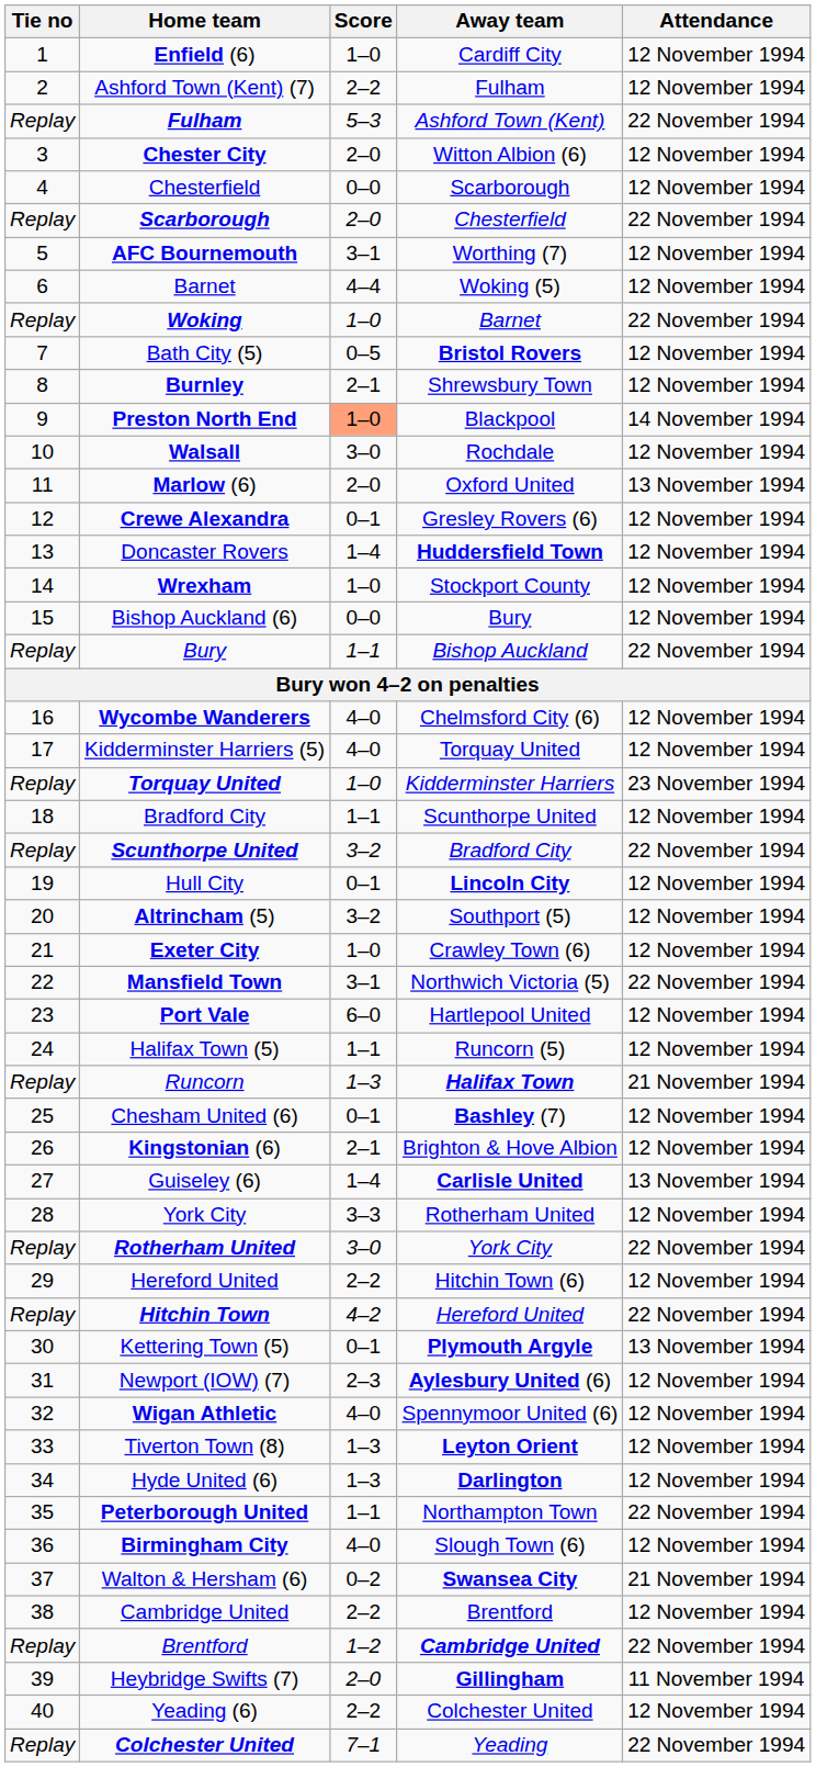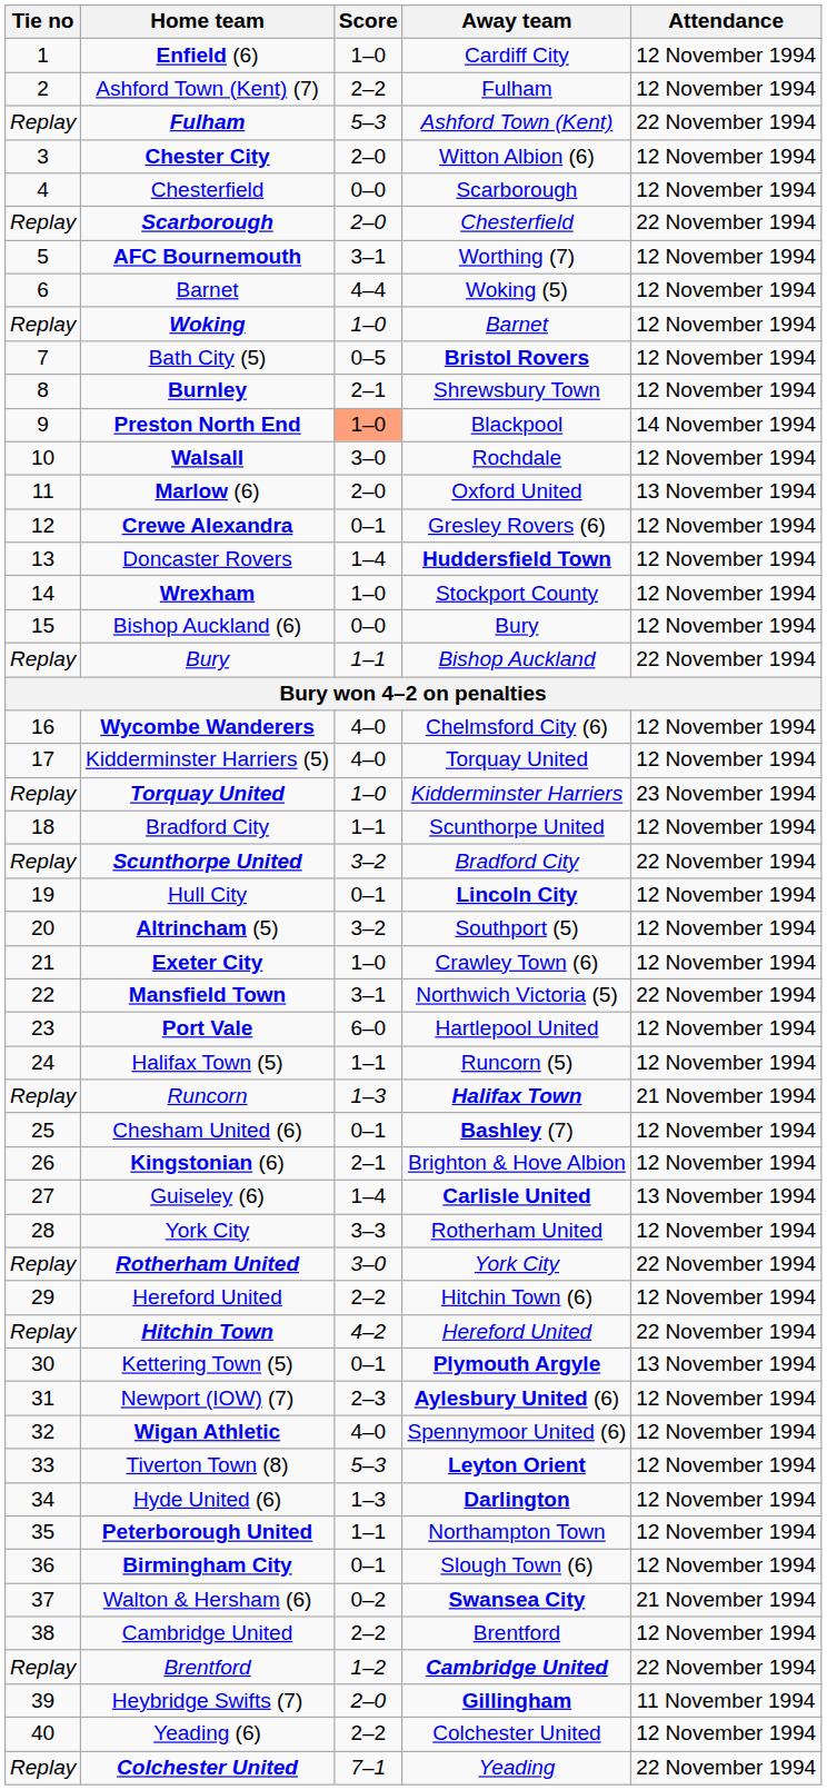Woking | Attendance: 22 November 1994 -> 12 November 1994
Tiverton Town (8) | Score: 1–3 -> 5–3
Peterborough United | Attendance: 22 November 1994 -> 12 November 1994
Birmingham City | Score: 4–0 -> 0–1
